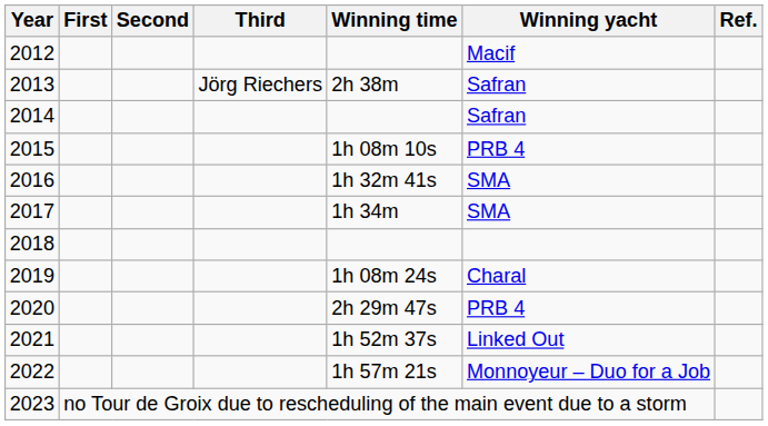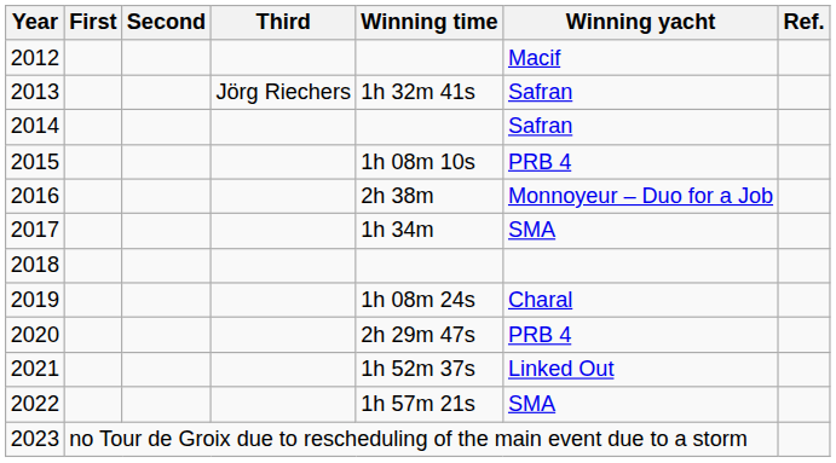2013 | Winning time: 2h 38m -> 1h 32m 41s
2016 | Winning time: 1h 32m 41s -> 2h 38m
2016 | Winning yacht: SMA -> Monnoyeur – Duo for a Job
2022 | Winning yacht: Monnoyeur – Duo for a Job -> SMA
